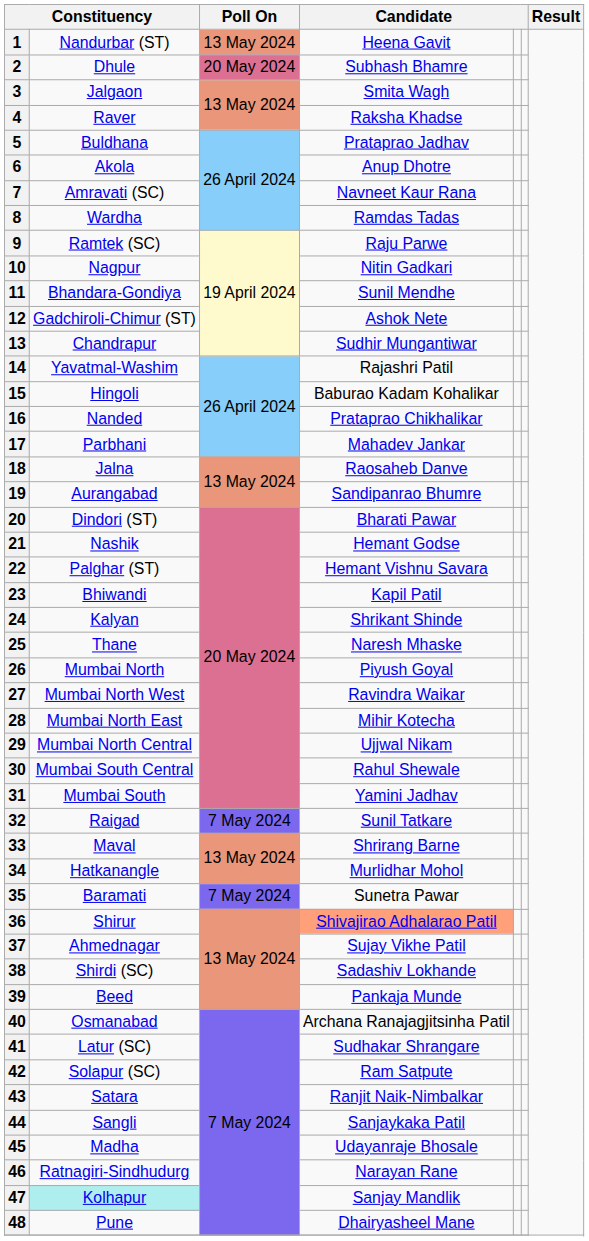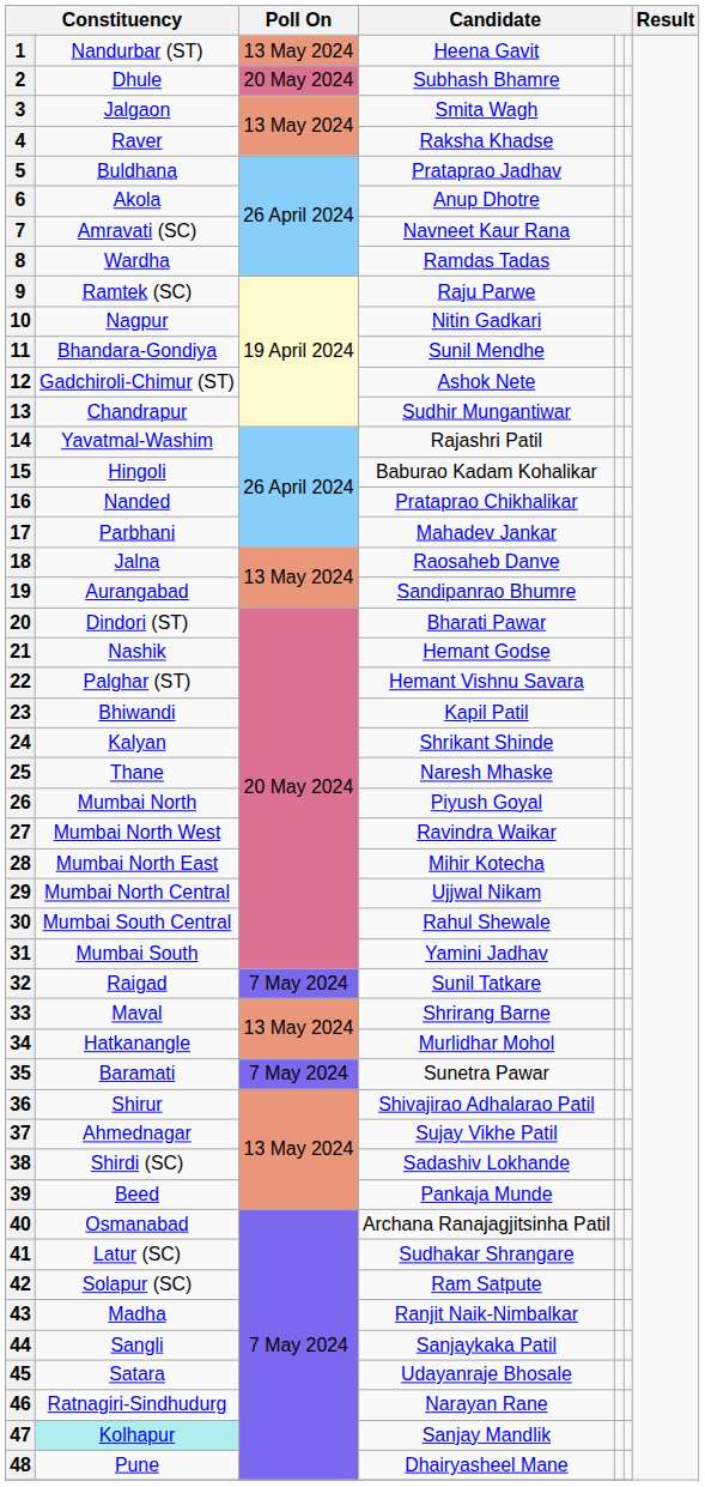36 | column 4: lightsalmon background -> no background
43 | column 2: Satara -> Madha
45 | column 2: Madha -> Satara
